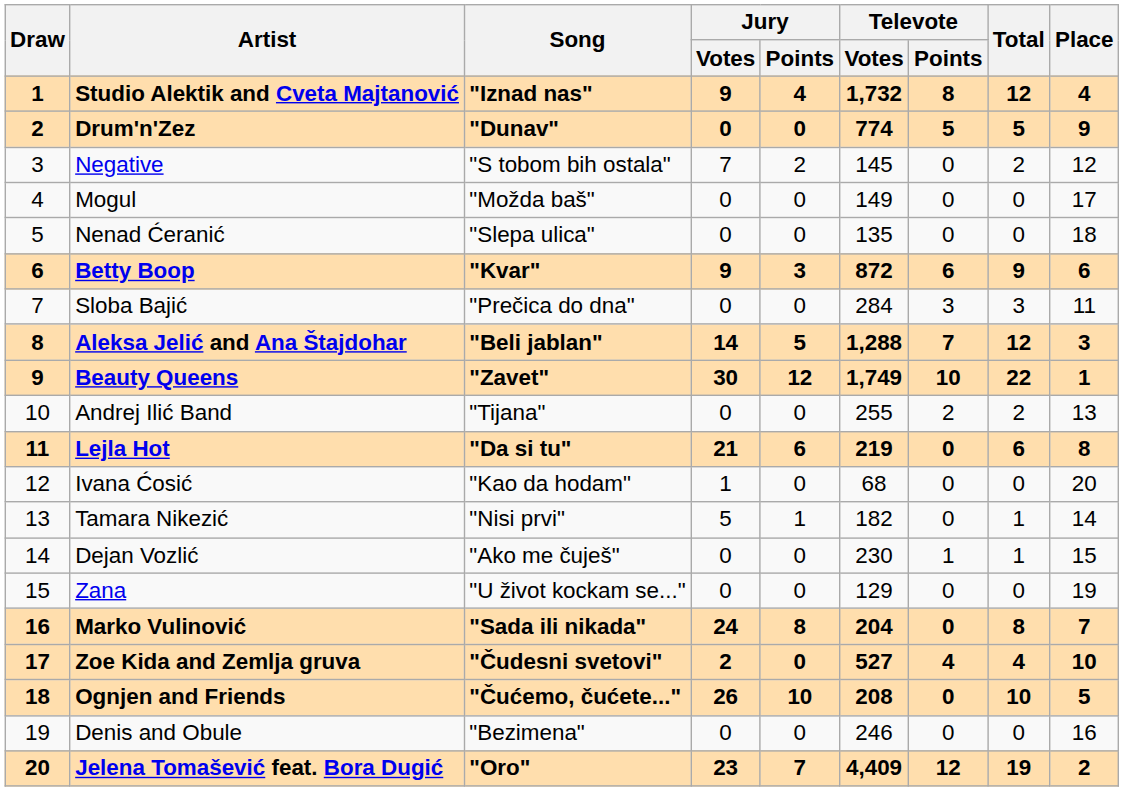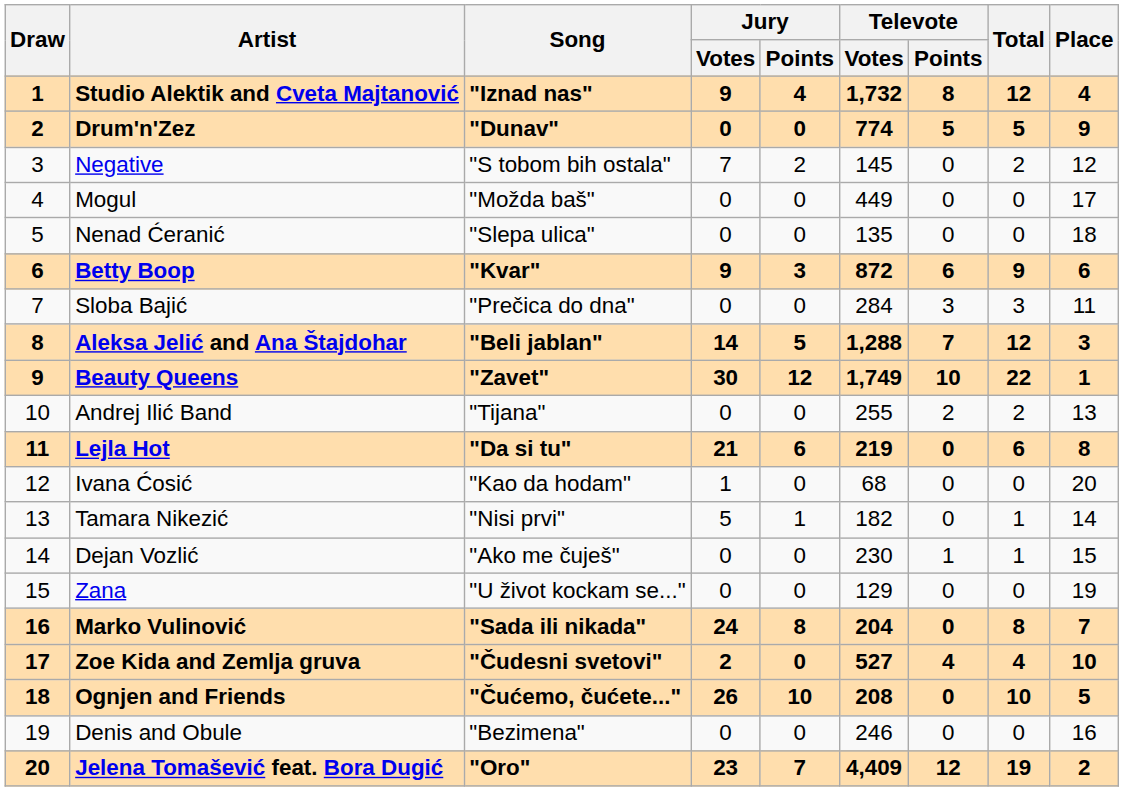Mogul | Televote / Votes: 149 -> 449
